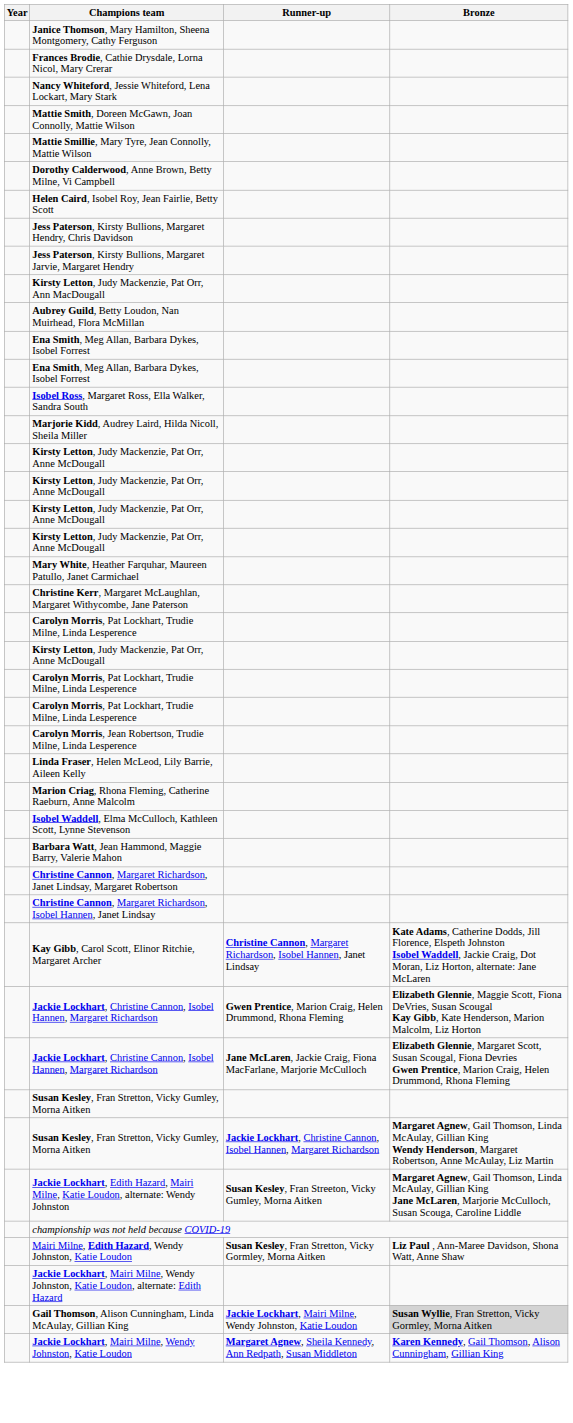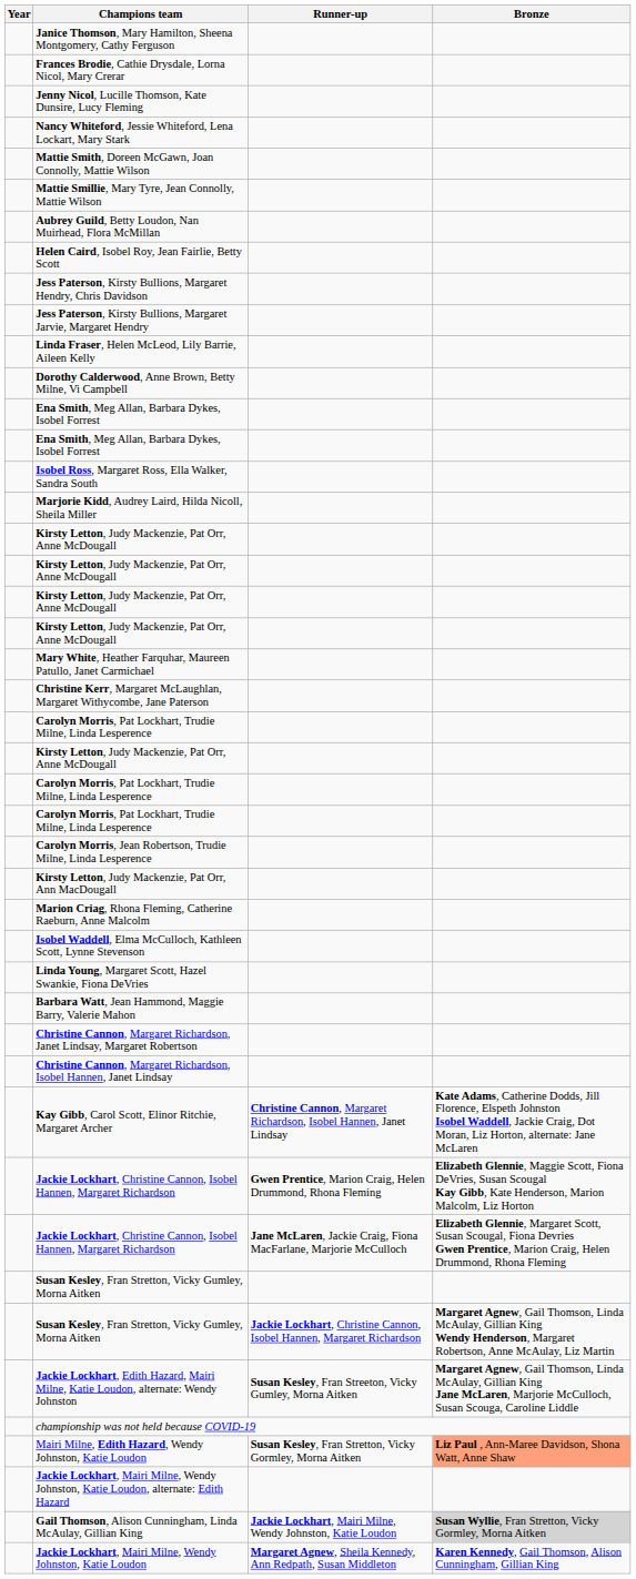+ row: Jenny Nicol, Lucille Thomson, Kate Dunsire, Lucy Fleming
rows swapped: Dorothy Calderwood, Anne Brown, Betty Milne, Vi Campbell <-> Aubrey Guild, Betty Loudon, Nan Muirhead, Flora McMillan
rows swapped: Linda Fraser, Helen McLeod, Lily Barrie, Aileen Kelly <-> Kirsty Letton, Judy Mackenzie, Pat Orr, Ann MacDougall
+ row: Linda Young, Margaret Scott, Hazel Swankie, Fiona DeVries
Mairi Milne, Edith Hazard, Wendy Johnston, Katie Loudon | Bronze: no background -> lightsalmon background
